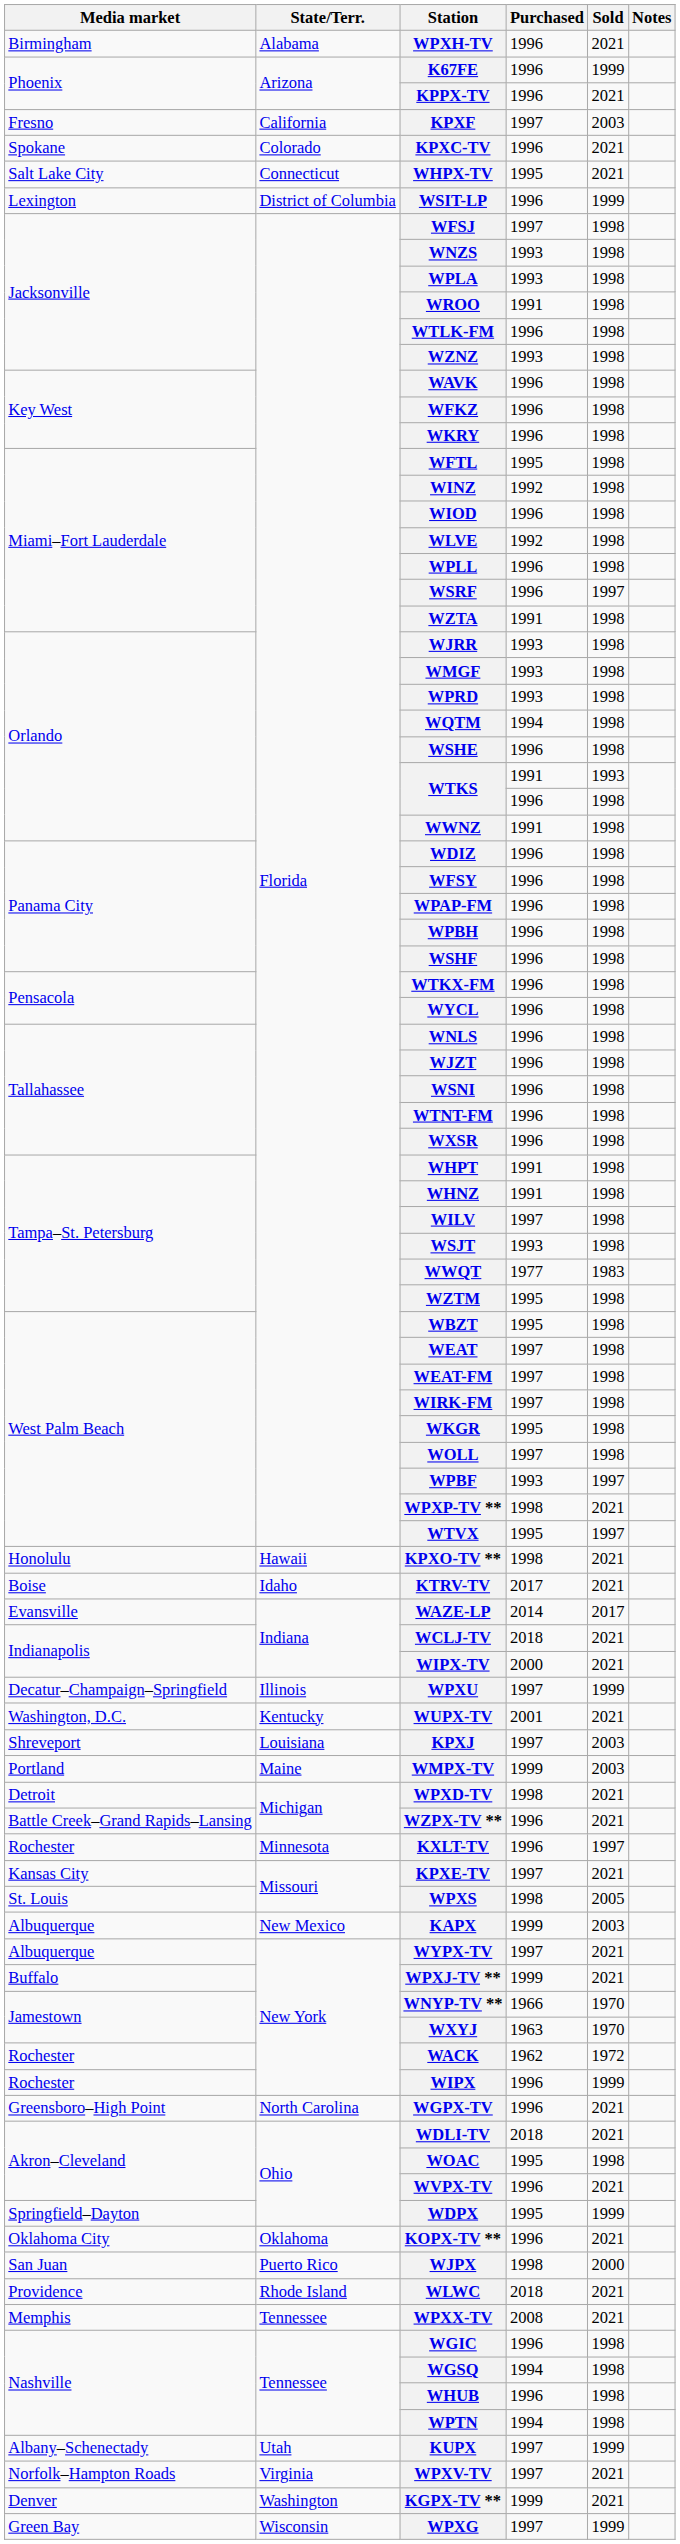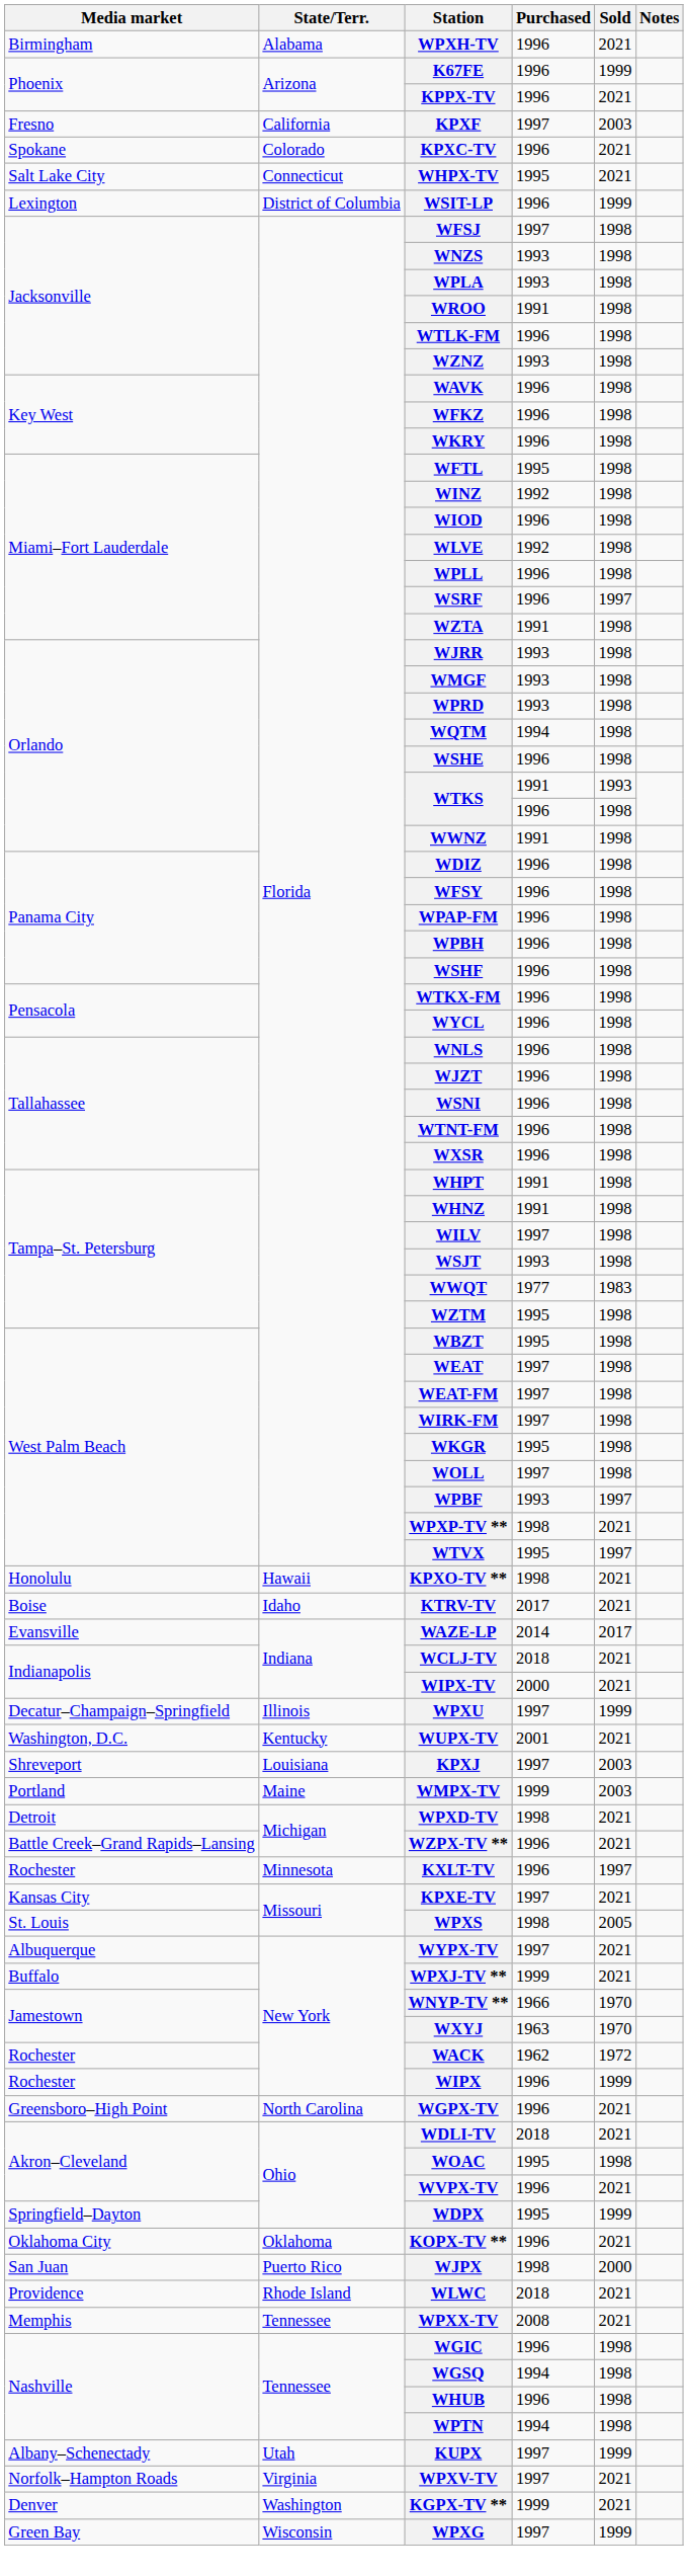- row: Albuquerque | New Mexico | KAPX | 1999 | 2003
